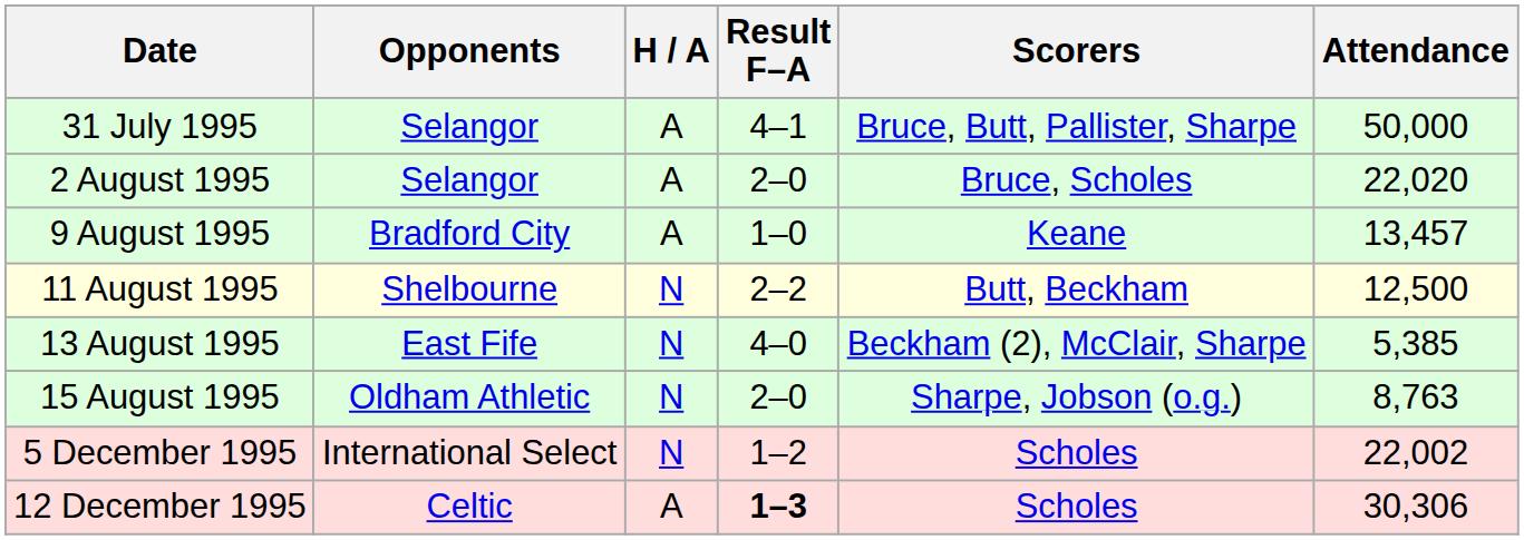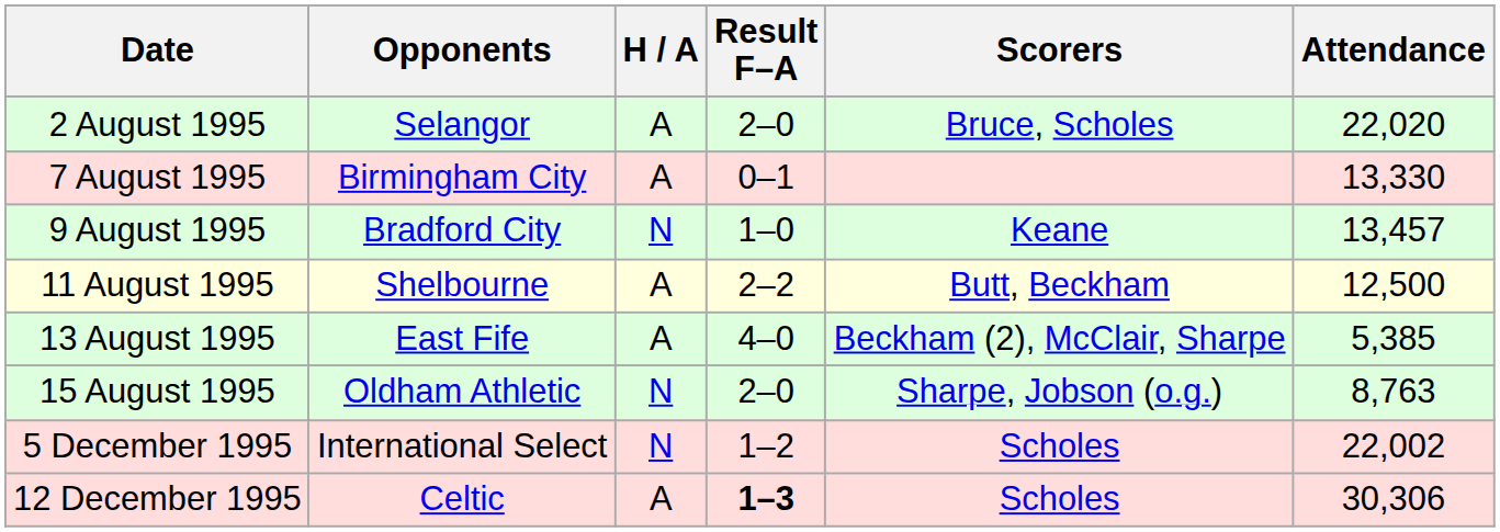- row: 31 July 1995 | Selangor | A | 4–1 | Bruce, Butt, Pallister, Sharpe | 50,000
+ row: 7 August 1995 | Birmingham City | A | 0–1 | 13,330
9 August 1995 | H / A: A -> N
11 August 1995 | H / A: N -> A
13 August 1995 | H / A: N -> A
